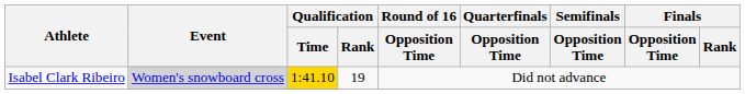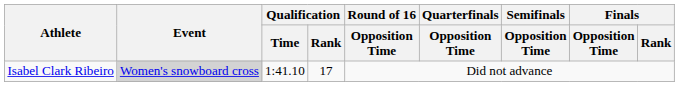Isabel Clark Ribeiro | Qualification / Time: gold background -> no background
Isabel Clark Ribeiro | Qualification / Rank: 19 -> 17
